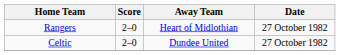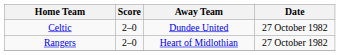rows swapped: Celtic <-> Rangers
